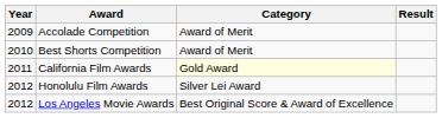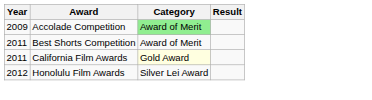Accolade Competition | Category: no background -> lightgreen background
Best Shorts Competition | Year: 2010 -> 2011
- row: 2012 | Los Angeles Movie Awards | Best Original Score & Award of Excellence
